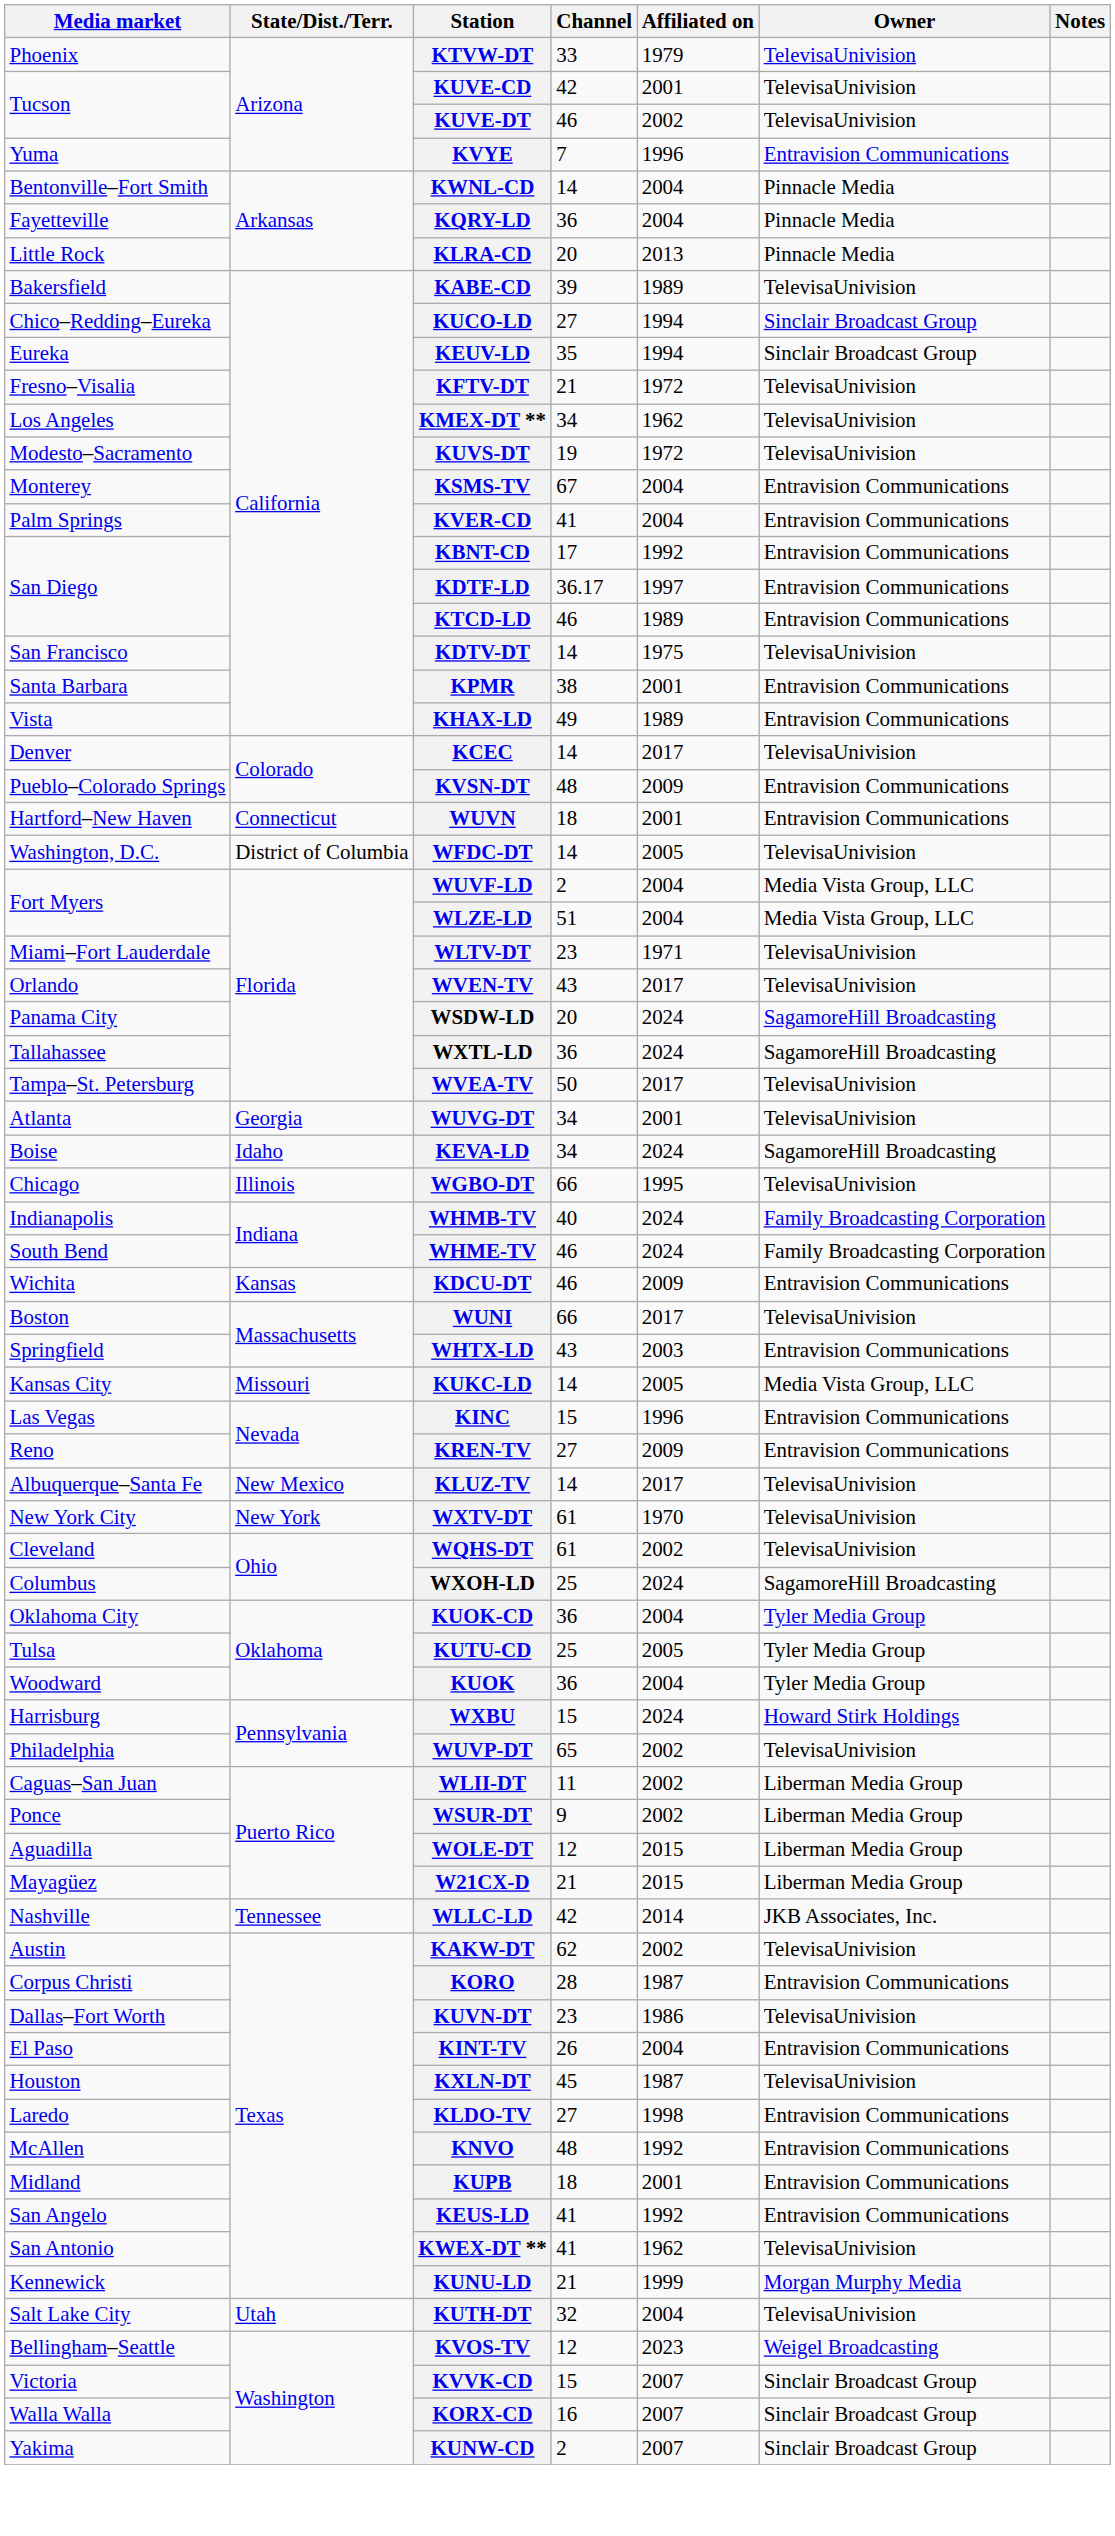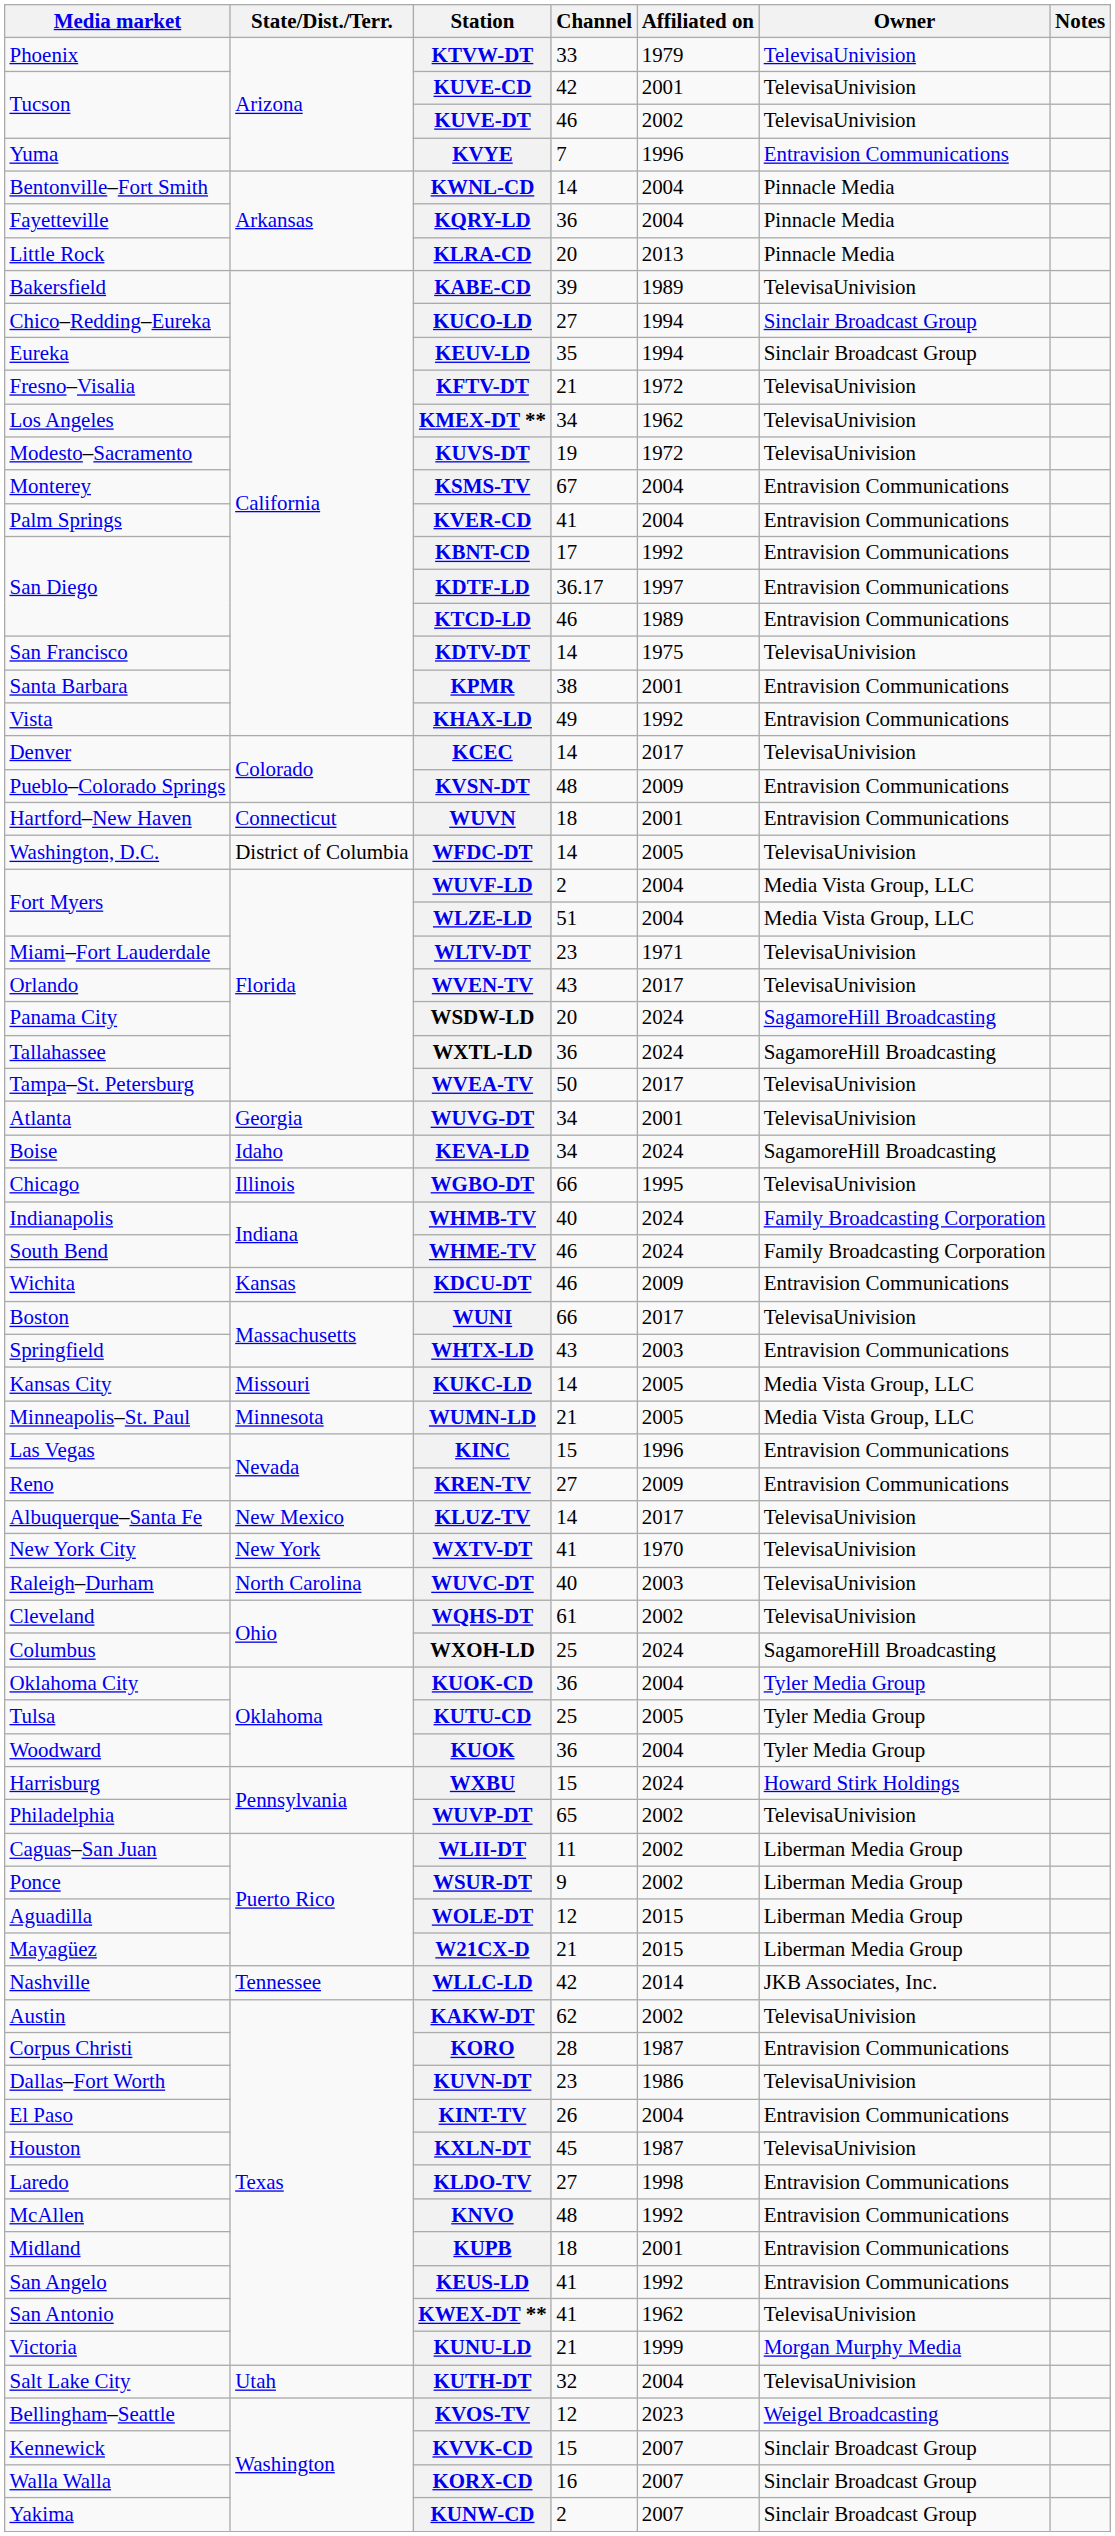KHAX-LD | Affiliated on: 1989 -> 1992
+ row: Minneapolis–St. Paul | Minnesota | WUMN-LD | 21 | 2005 | Media Vista Group, LLC
WXTV-DT | Channel: 61 -> 41
+ row: Raleigh–Durham | North Carolina | WUVC-DT | 40 | 2003 | TelevisaUnivision
KUNU-LD | Media market: Kennewick -> Victoria
KVVK-CD | Media market: Victoria -> Kennewick
